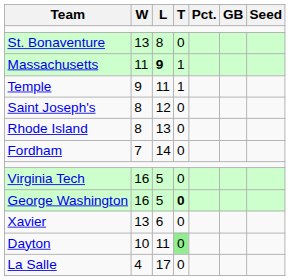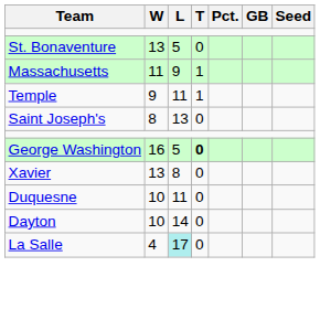St. Bonaventure | L: 8 -> 5
Massachusetts | L: bold -> normal
Saint Joseph's | L: 12 -> 13
- row: Rhode Island | 8 | 13 | 0
- row: Fordham | 7 | 14 | 0
- row: Virginia Tech | 16 | 5 | 0
Xavier | L: 6 -> 8
+ row: Duquesne | 10 | 11 | 0
Dayton | L: 11 -> 14
Dayton | T: lightgreen background -> no background
La Salle | L: no background -> paleturquoise background
